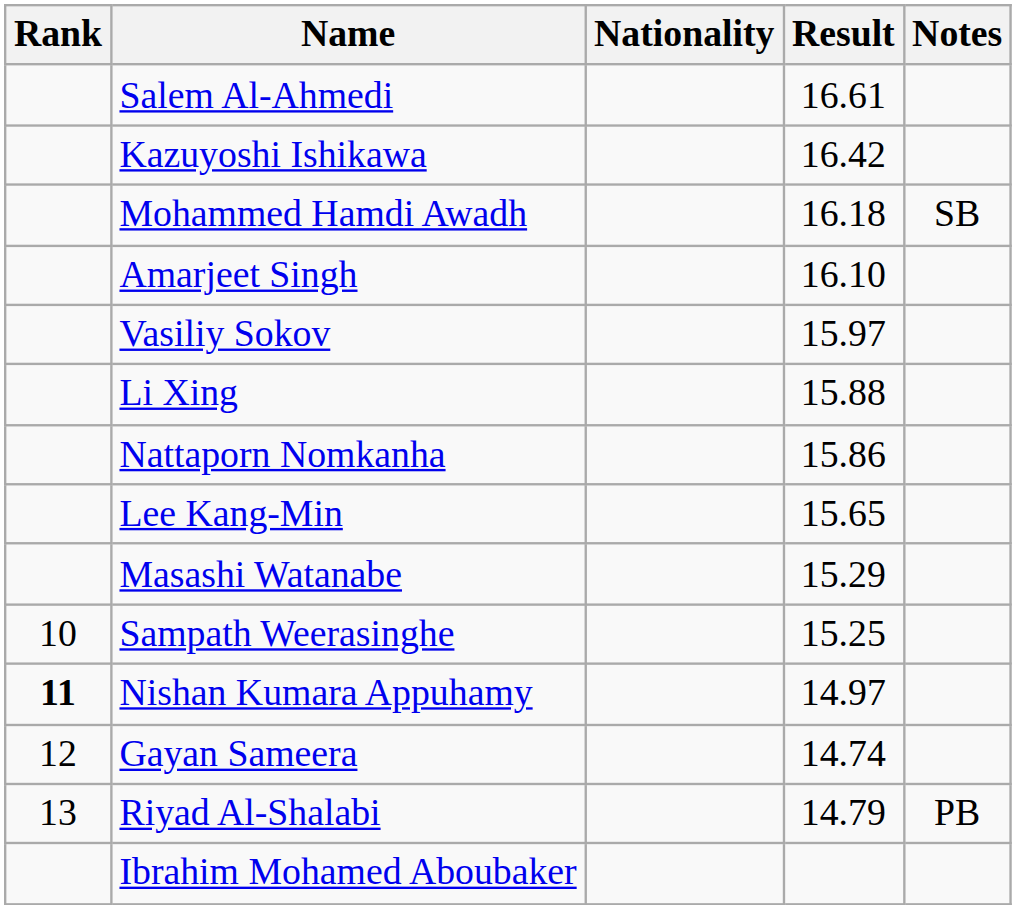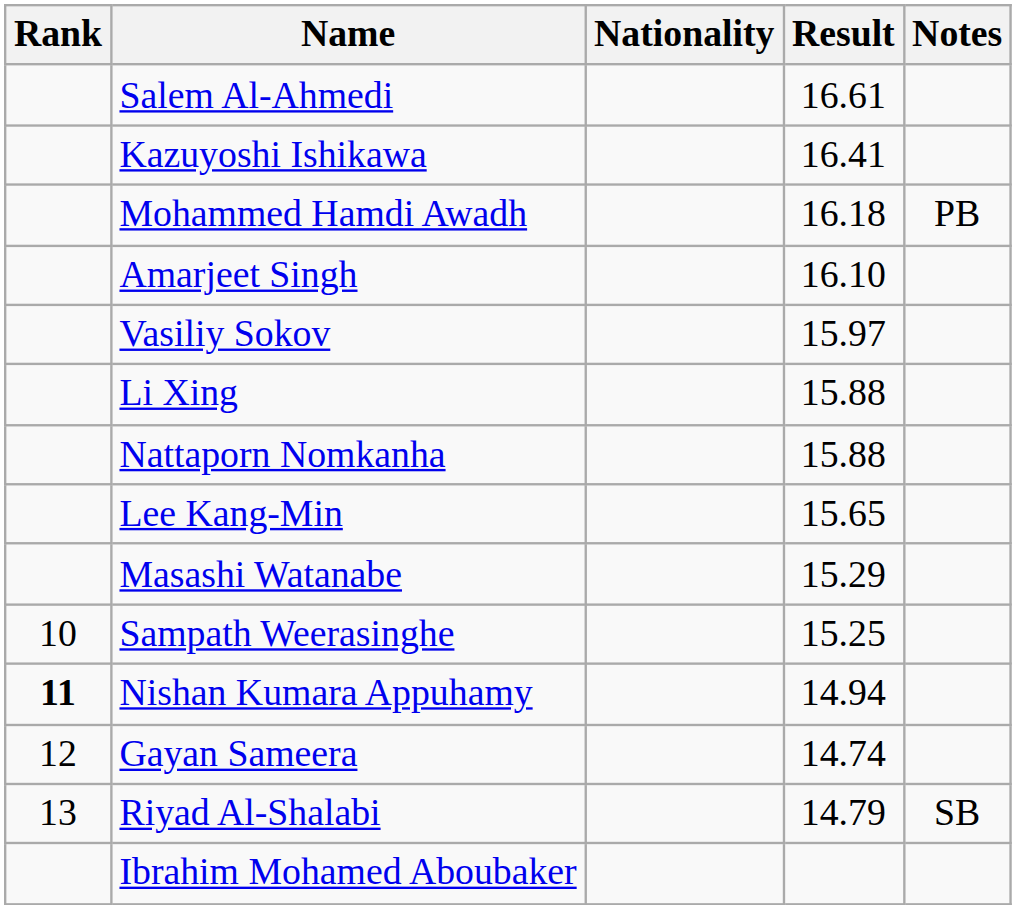Kazuyoshi Ishikawa | Result: 16.42 -> 16.41
Mohammed Hamdi Awadh | Notes: SB -> PB
Nattaporn Nomkanha | Result: 15.86 -> 15.88
Nishan Kumara Appuhamy | Result: 14.97 -> 14.94
Riyad Al-Shalabi | Notes: PB -> SB
